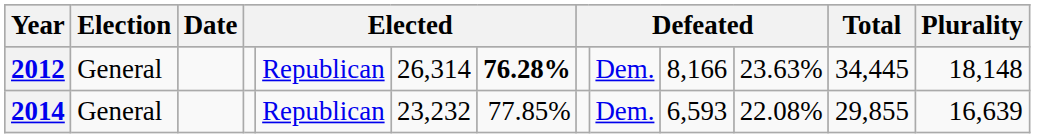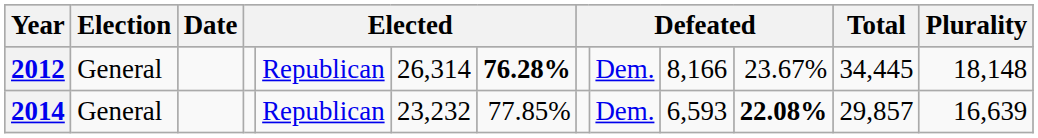2012 | column 11: 23.63% -> 23.67%
2014 | column 11: normal -> bold
2014 | Total: 29,855 -> 29,857
